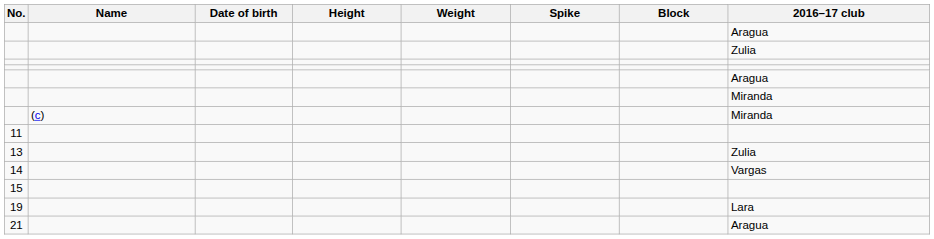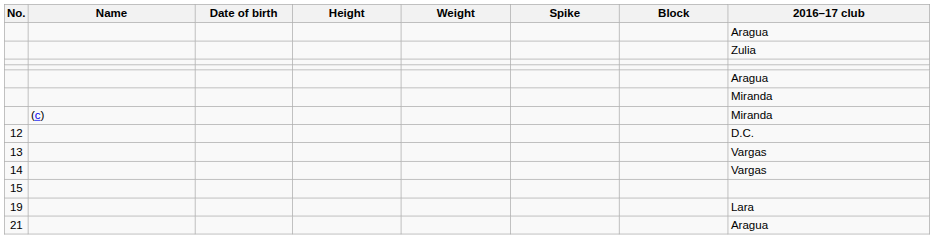- row: 11
+ row: 12 | D.C.
13 | 2016–17 club: Zulia -> Vargas
